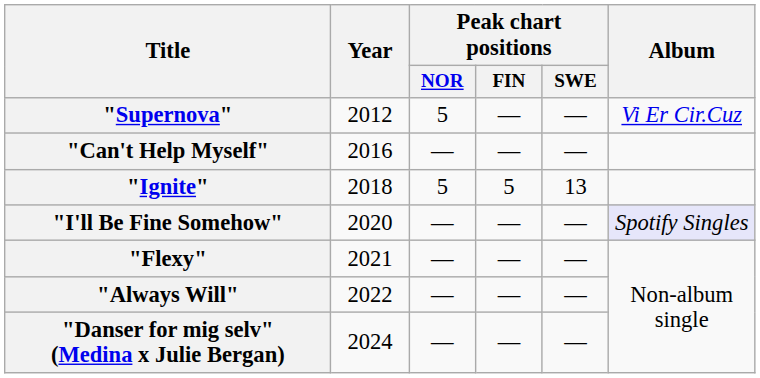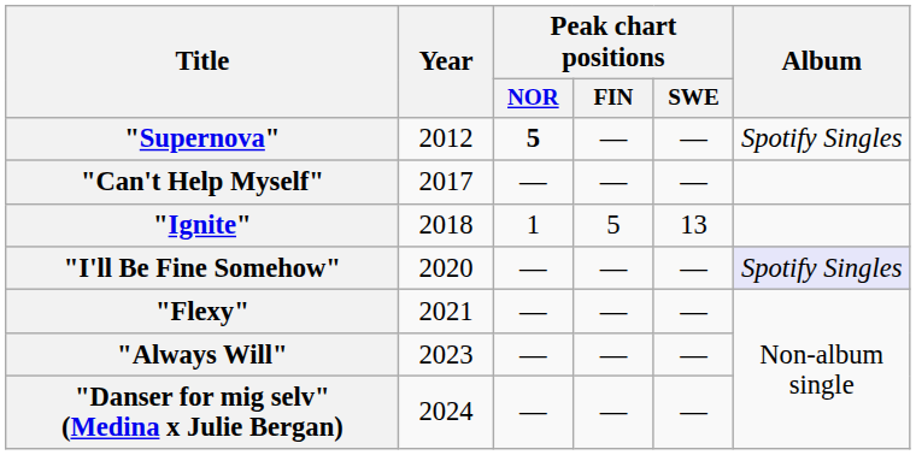"Supernova" | Peak chart positions / NOR: normal -> bold
"Supernova" | Album: Vi Er Cir.Cuz -> Spotify Singles
"Can't Help Myself" | Year: 2016 -> 2017
"Ignite" | Peak chart positions / NOR: 5 -> 1
"Always Will" | Year: 2022 -> 2023
